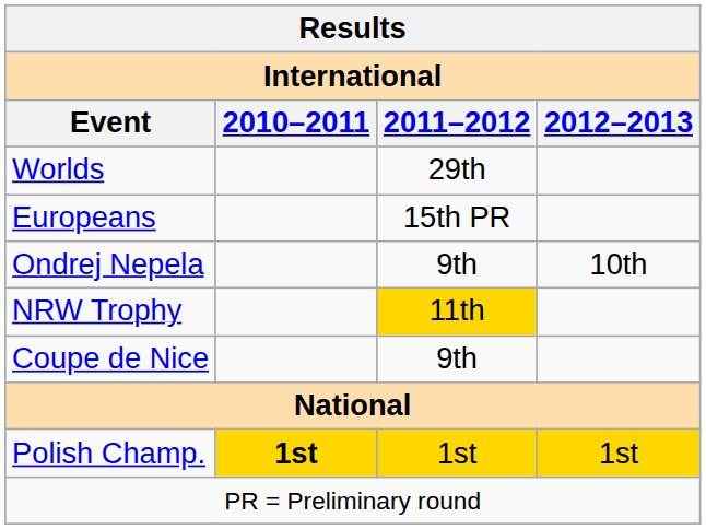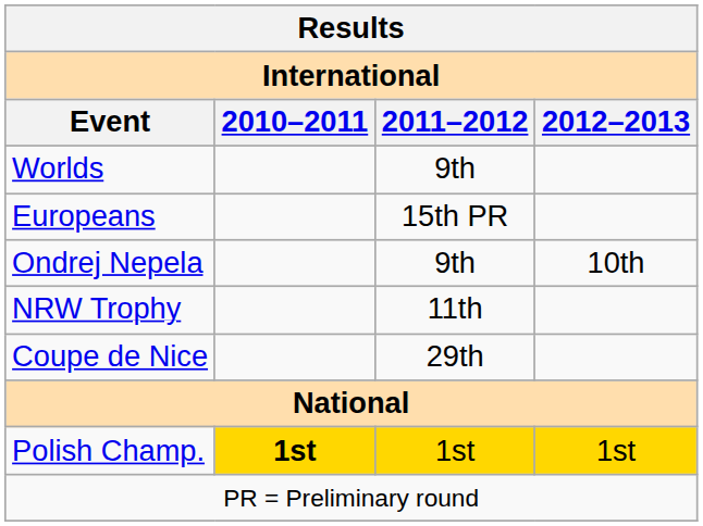Worlds | Results / International / 2011–2012: 29th -> 9th
NRW Trophy | Results / International / 2011–2012: gold background -> no background
Coupe de Nice | Results / International / 2011–2012: 9th -> 29th
